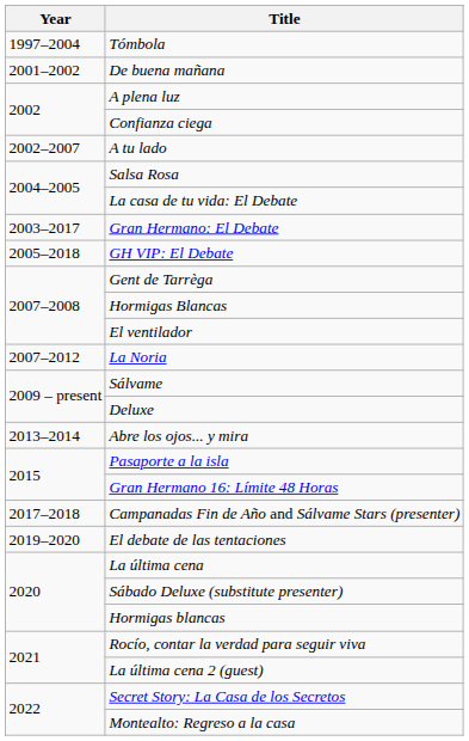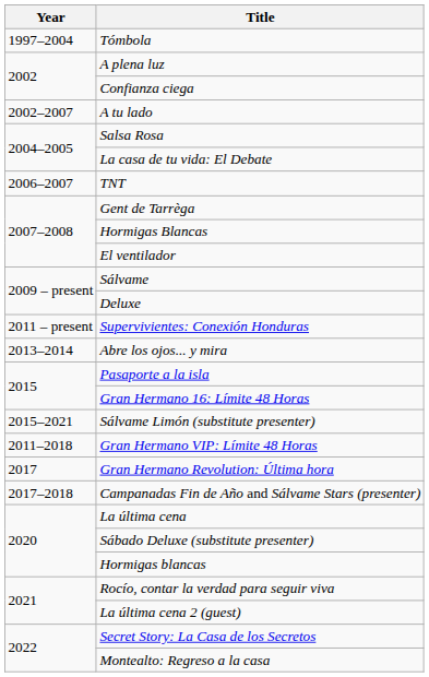- row: 2001–2002 | De buena mañana
- row: 2003–2017 | Gran Hermano: El Debate
- row: 2005–2018 | GH VIP: El Debate
+ row: 2006–2007 | TNT
- row: 2007–2012 | La Noria
+ row: 2011 – present | Supervivientes: Conexión Honduras
+ row: 2015–2021 | Sálvame Limón (substitute presenter)
+ row: 2011–2018 | Gran Hermano VIP: Límite 48 Horas
+ row: 2017 | Gran Hermano Revolution: Última hora
- row: 2019–2020 | El debate de las tentaciones
